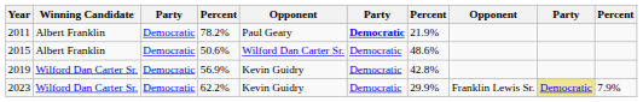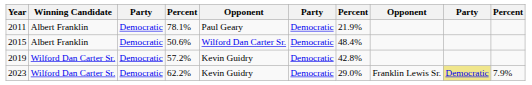2011 | column 4: 78.2% -> 78.1%
2011 | column 6: bold -> normal
2015 | column 7: 48.6% -> 48.4%
2019 | column 4: 56.9% -> 57.2%
2023 | column 7: 29.9% -> 29.0%
